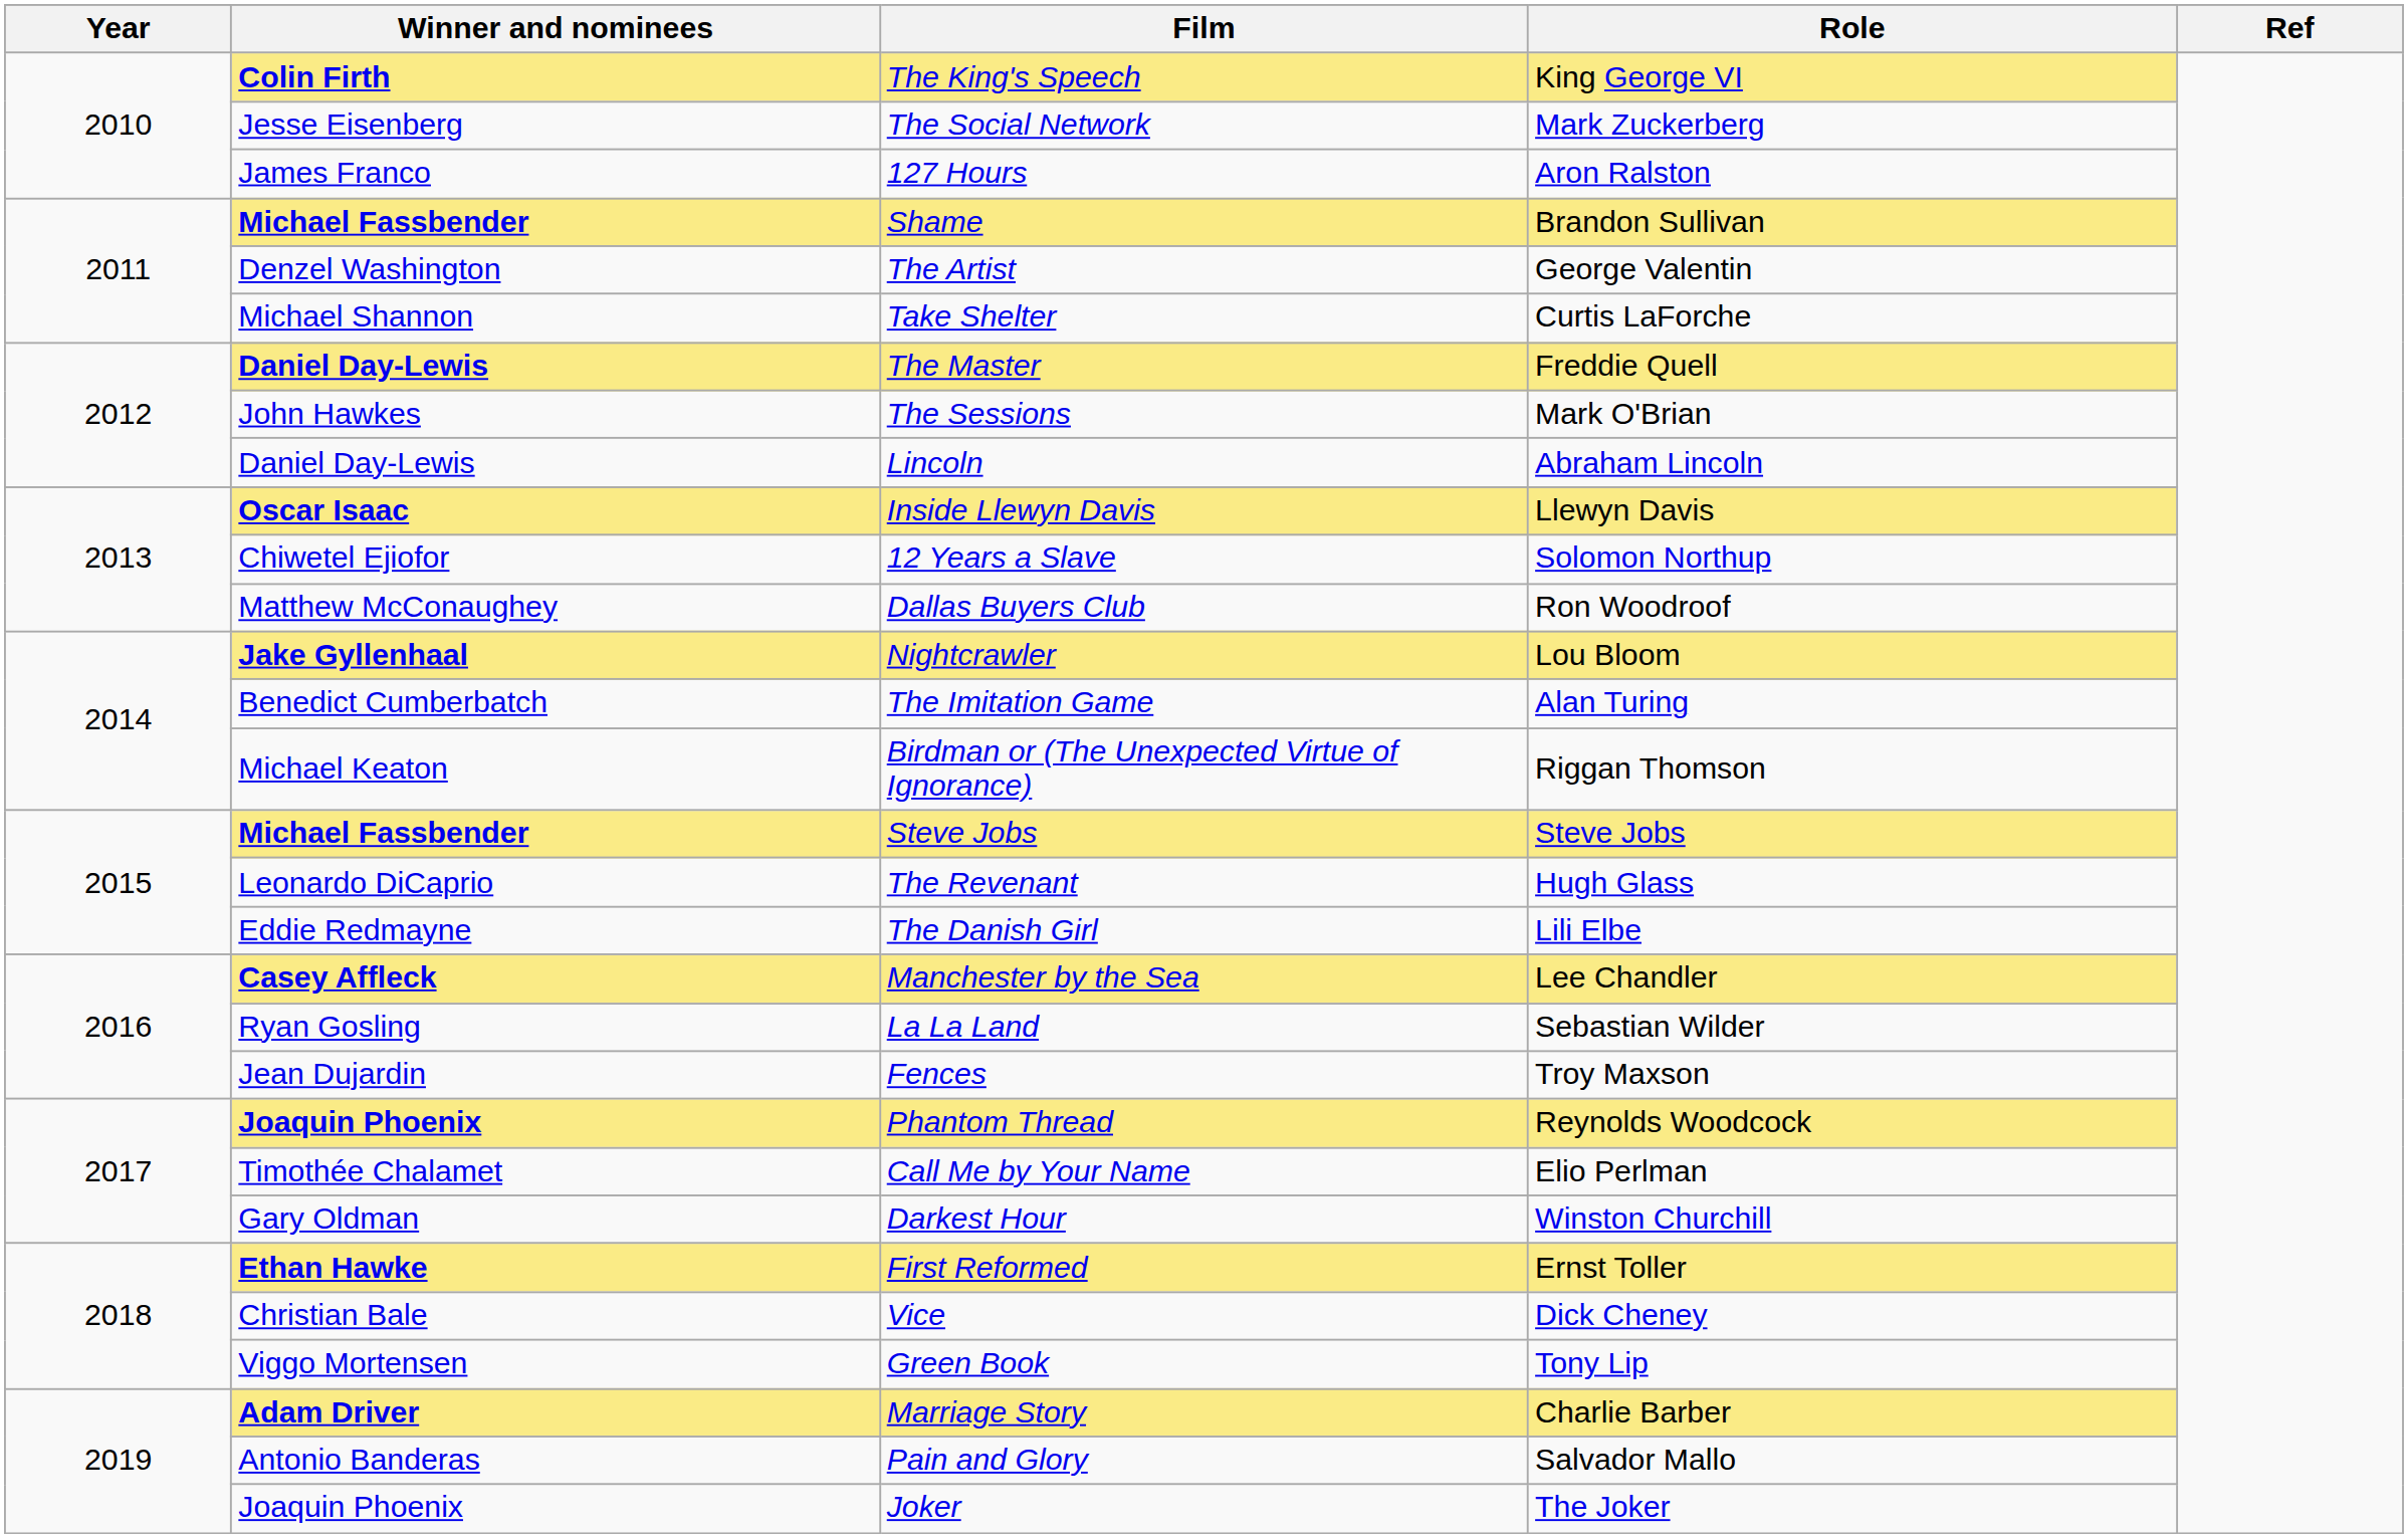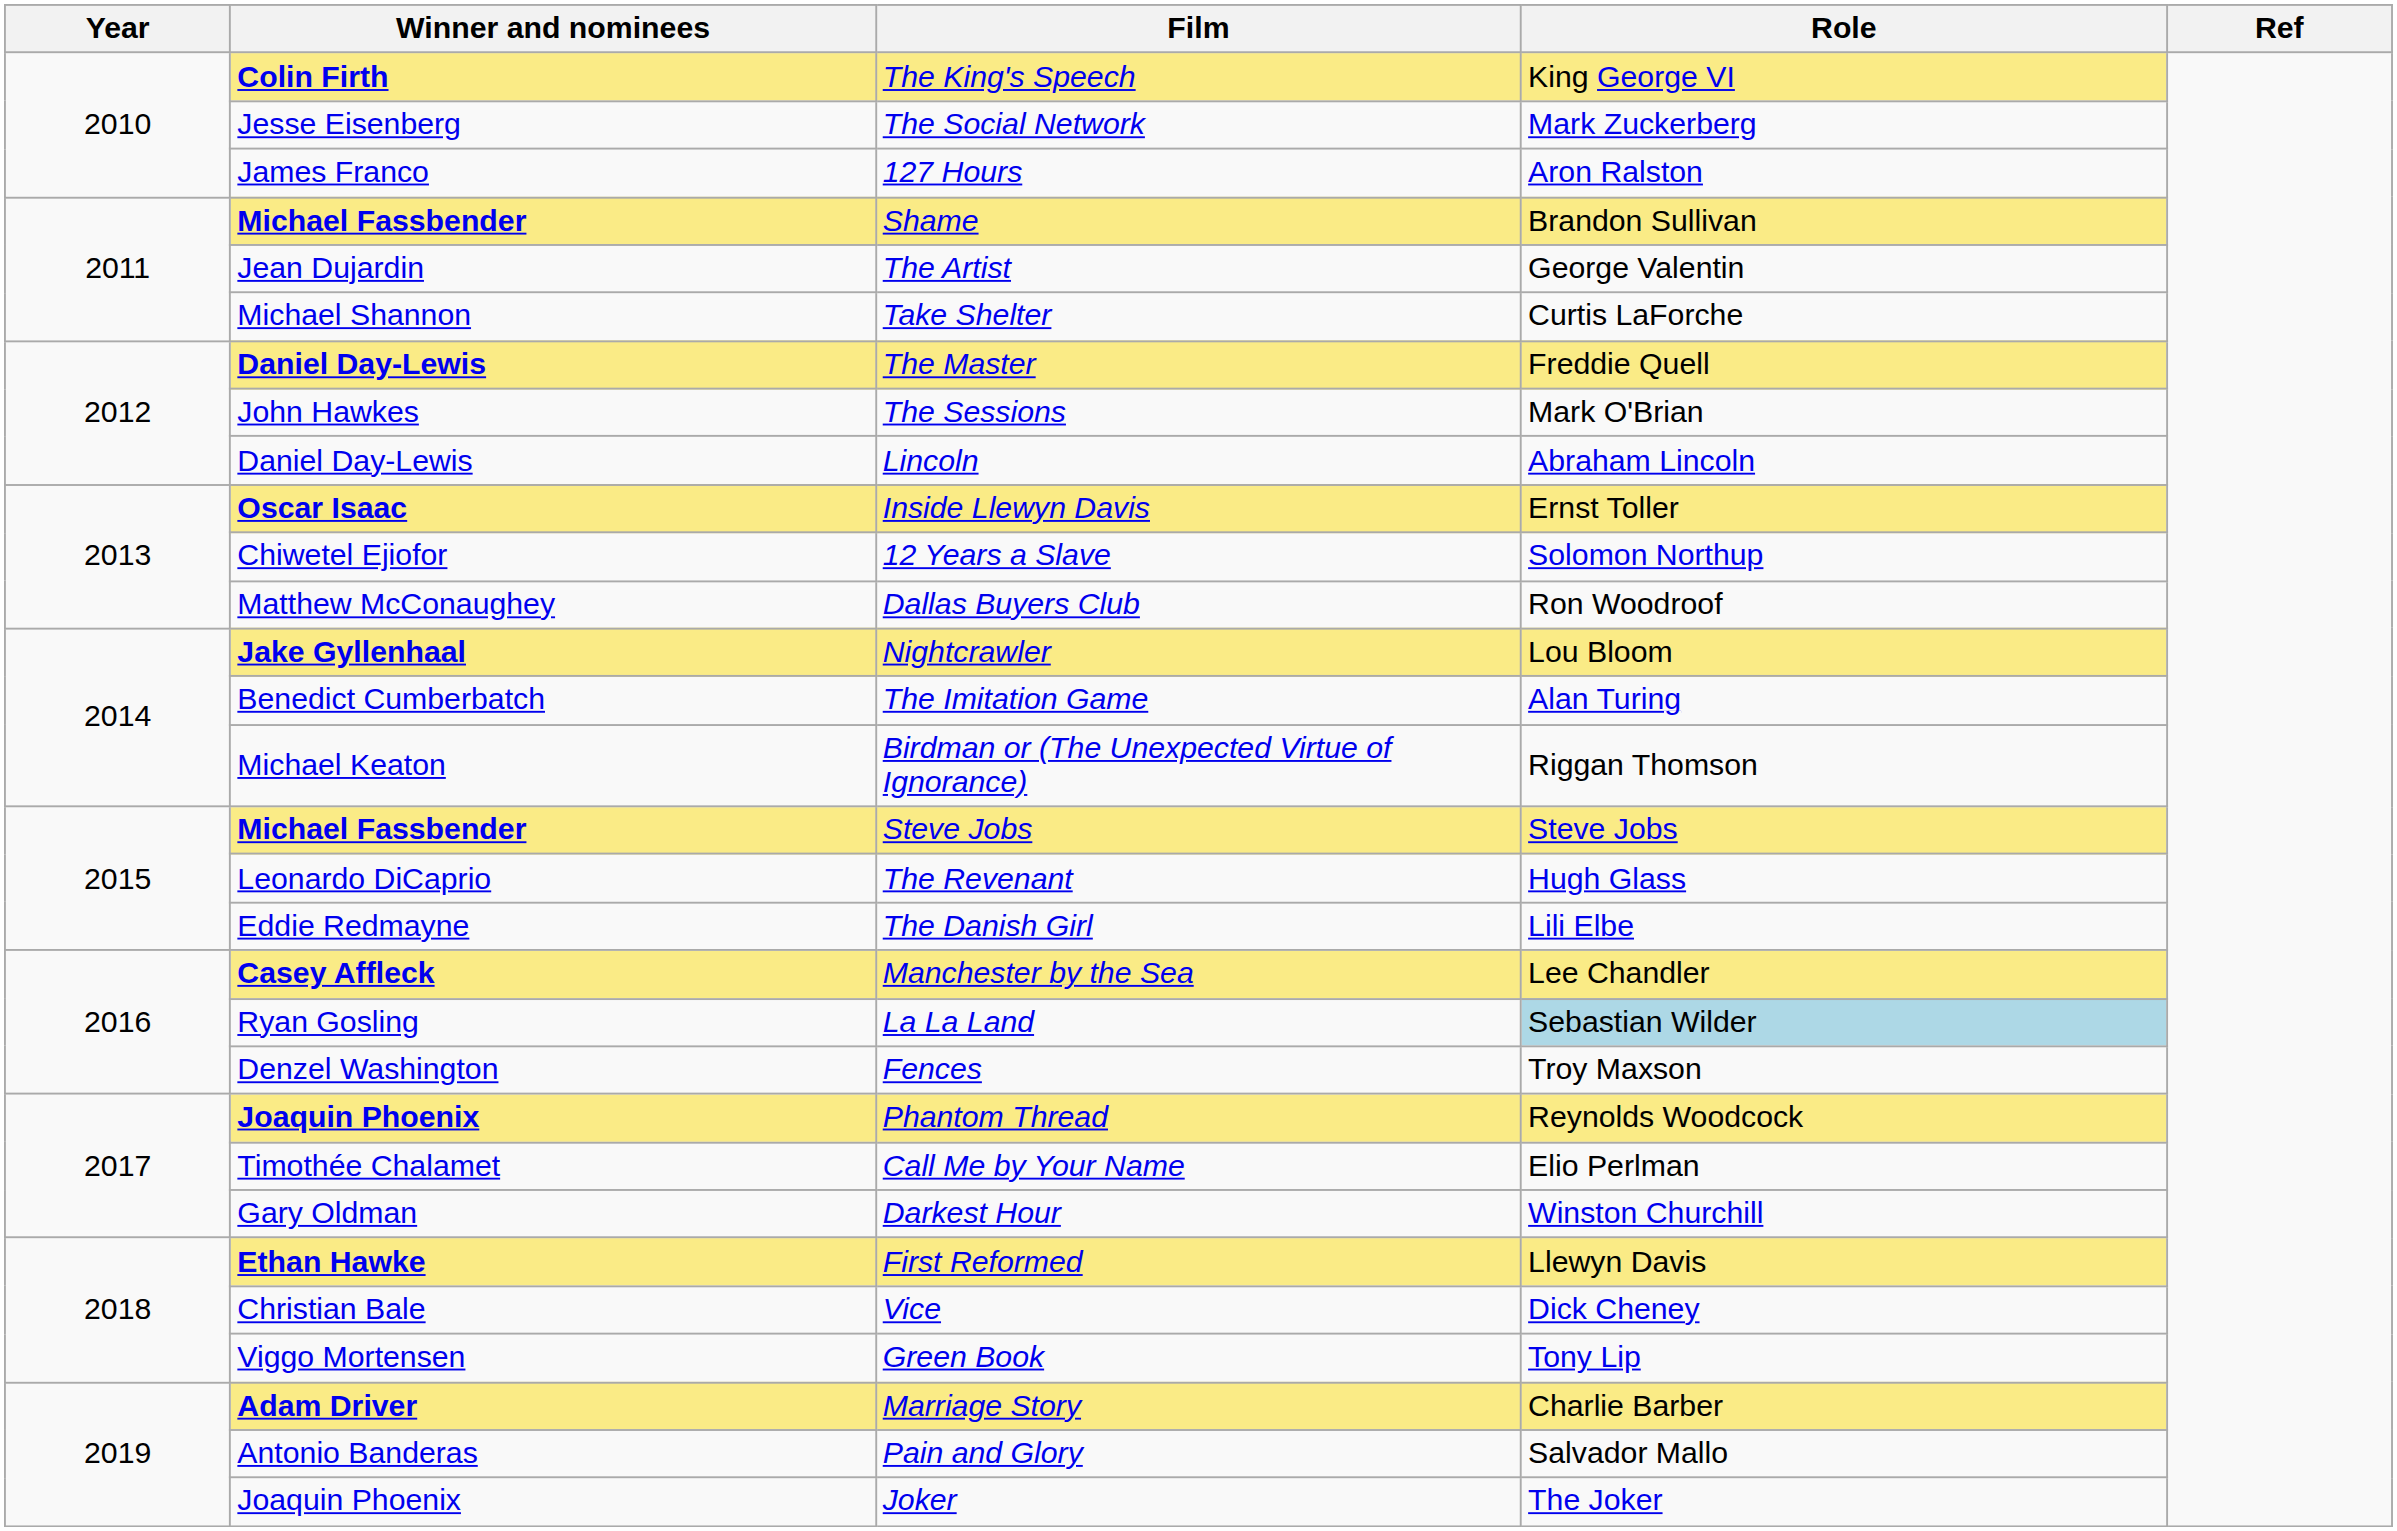The Artist | Winner and nominees: Denzel Washington -> Jean Dujardin
Inside Llewyn Davis | Role: Llewyn Davis -> Ernst Toller
La La Land | Role: no background -> lightblue background
Fences | Winner and nominees: Jean Dujardin -> Denzel Washington
First Reformed | Role: Ernst Toller -> Llewyn Davis
